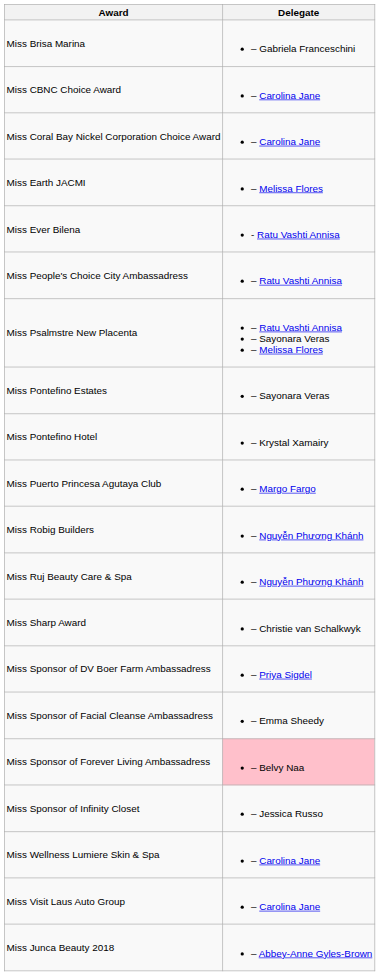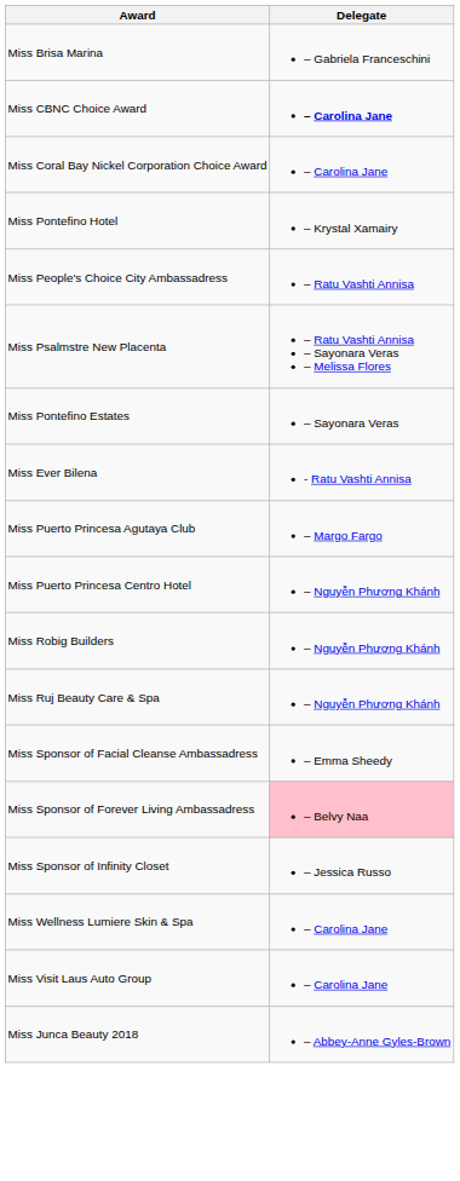Miss CBNC Choice Award | Delegate: normal -> bold
- row: Miss Earth JACMI | – Melissa Flores
rows swapped: Miss Ever Bilena <-> Miss Pontefino Hotel
+ row: Miss Puerto Princesa Centro Hotel | – Nguyễn Phương Khánh
- row: Miss Sharp Award | – Christie van Schalkwyk
- row: Miss Sponsor of DV Boer Farm Ambassadress | – Priya Sigdel
